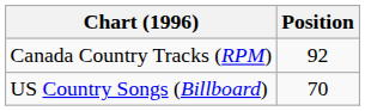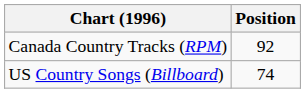US Country Songs (Billboard) | Position: 70 -> 74
